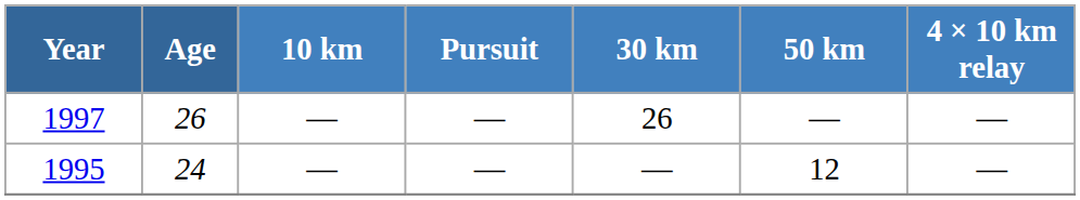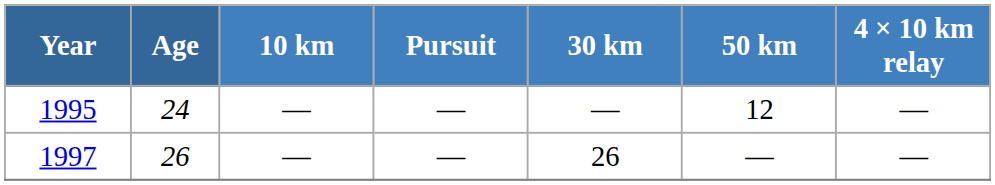rows swapped: 1995 <-> 1997
